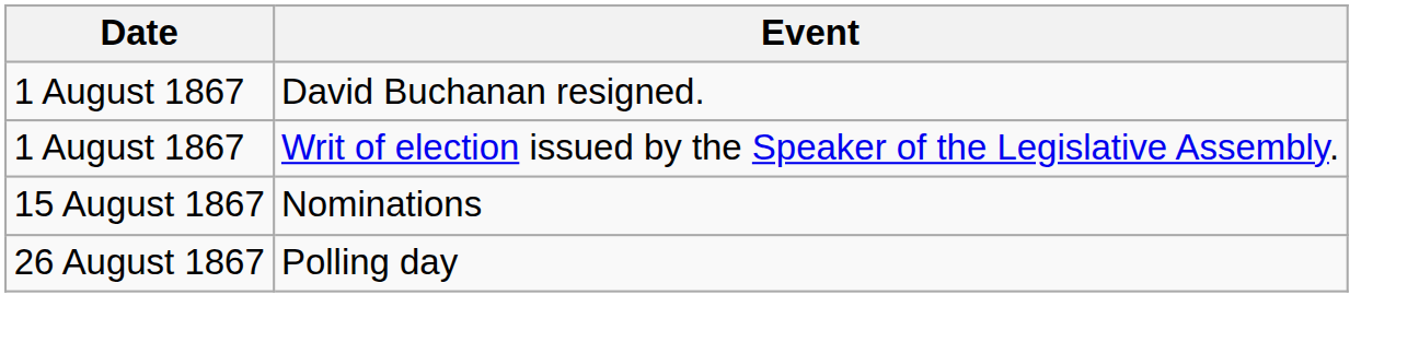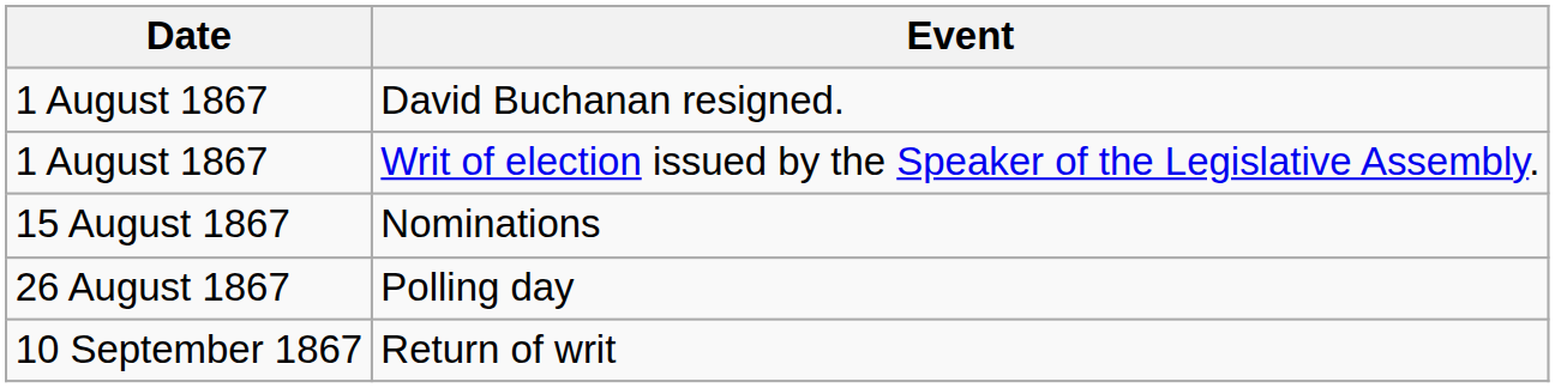+ row: 10 September 1867 | Return of writ
